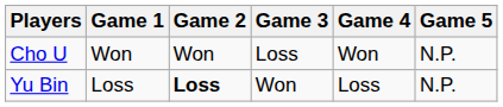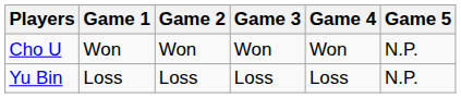Cho U | Game 3: Loss -> Won
Yu Bin | Game 2: bold -> normal
Yu Bin | Game 3: Won -> Loss
